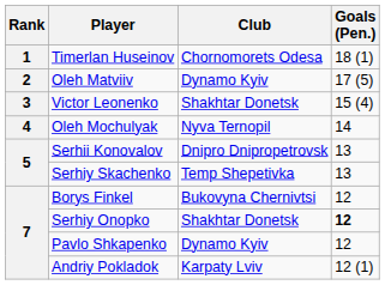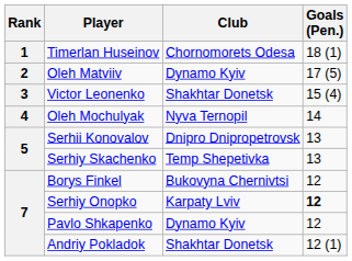Serhiy Onopko | Club: Shakhtar Donetsk -> Karpaty Lviv
Andriy Pokladok | Club: Karpaty Lviv -> Shakhtar Donetsk
